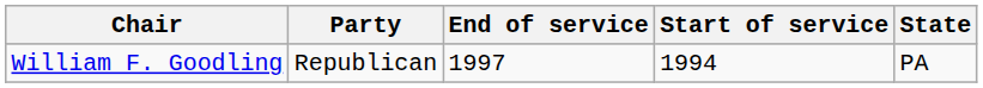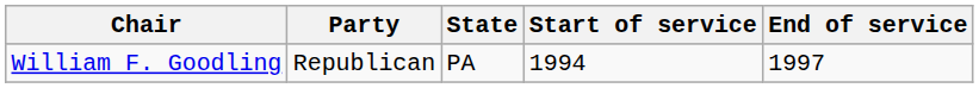columns swapped: State <-> End of service
